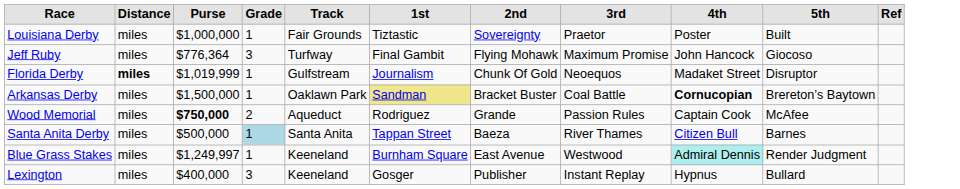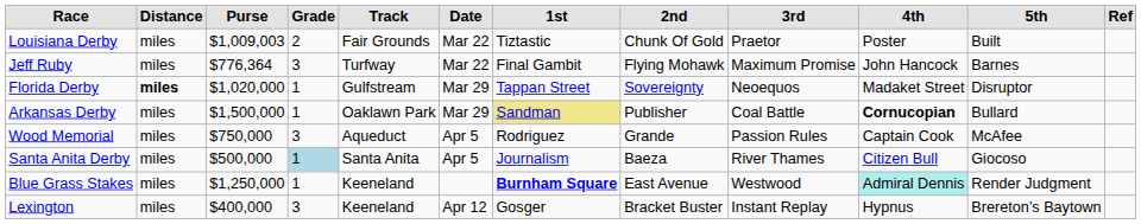+ column: Date | Mar 22 | Mar 22 | Mar 29 | Mar 29 | Apr 5 | Apr 5 | Apr 12
Louisiana Derby | Purse: $1,000,000 -> $1,009,003
Louisiana Derby | Grade: 1 -> 2
Louisiana Derby | 2nd: Sovereignty -> Chunk Of Gold
Jeff Ruby | 5th: Giocoso -> Barnes
Florida Derby | Purse: $1,019,999 -> $1,020,000
Florida Derby | 1st: Journalism -> Tappan Street
Florida Derby | 2nd: Chunk Of Gold -> Sovereignty
Arkansas Derby | 2nd: Bracket Buster -> Publisher
Arkansas Derby | 5th: Brereton’s Baytown -> Bullard
Wood Memorial | Purse: bold -> normal
Wood Memorial | Grade: 2 -> 3
Santa Anita Derby | 1st: Tappan Street -> Journalism
Santa Anita Derby | 5th: Barnes -> Giocoso
Blue Grass Stakes | Purse: $1,249,997 -> $1,250,000
Blue Grass Stakes | 1st: normal -> bold
Lexington | 2nd: Publisher -> Bracket Buster
Lexington | 5th: Bullard -> Brereton’s Baytown
